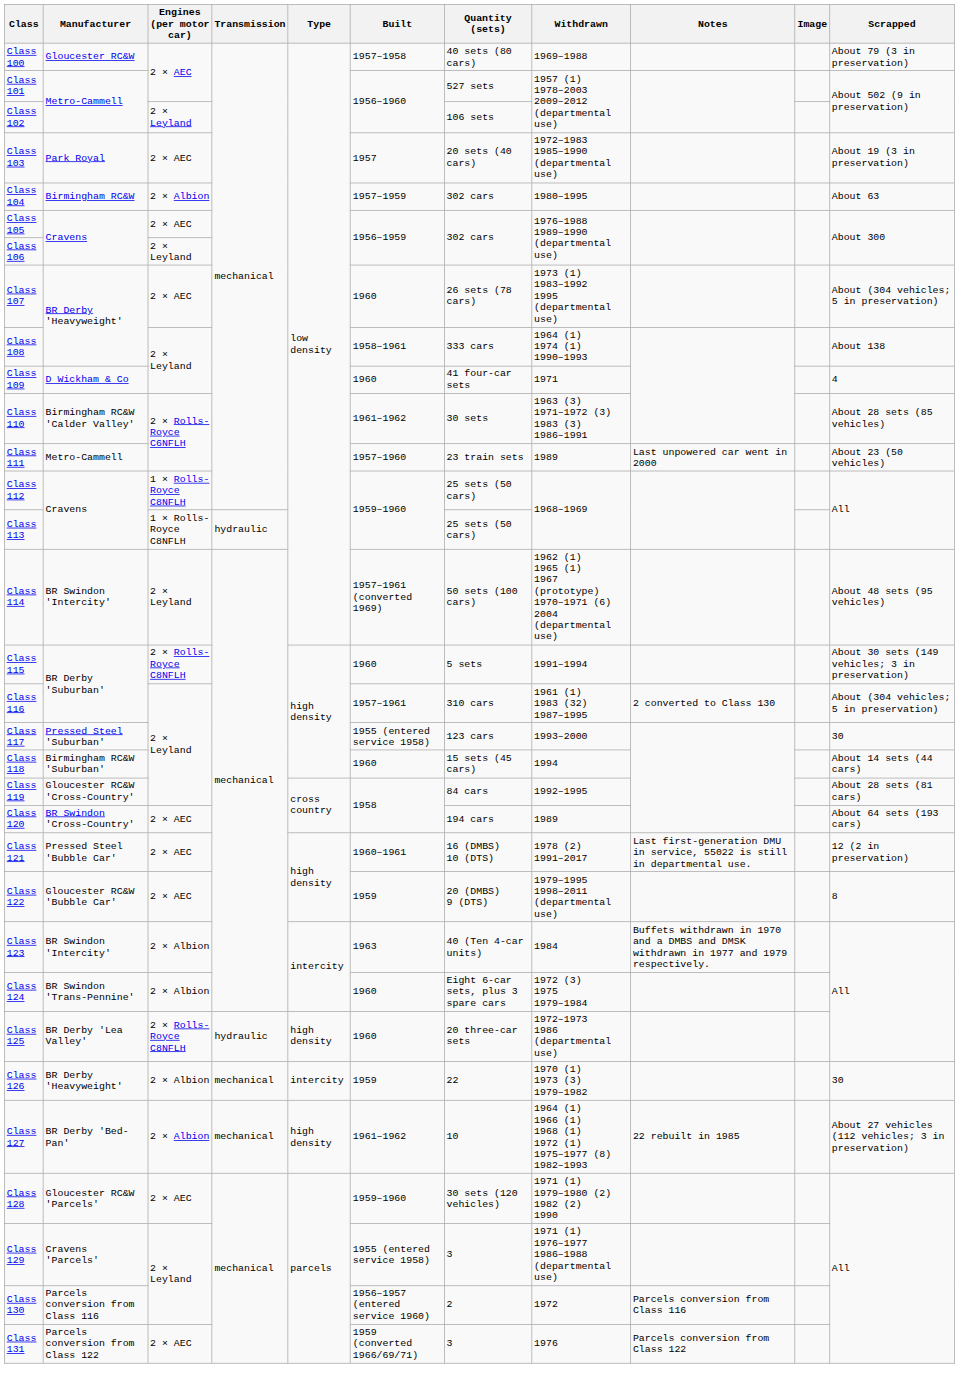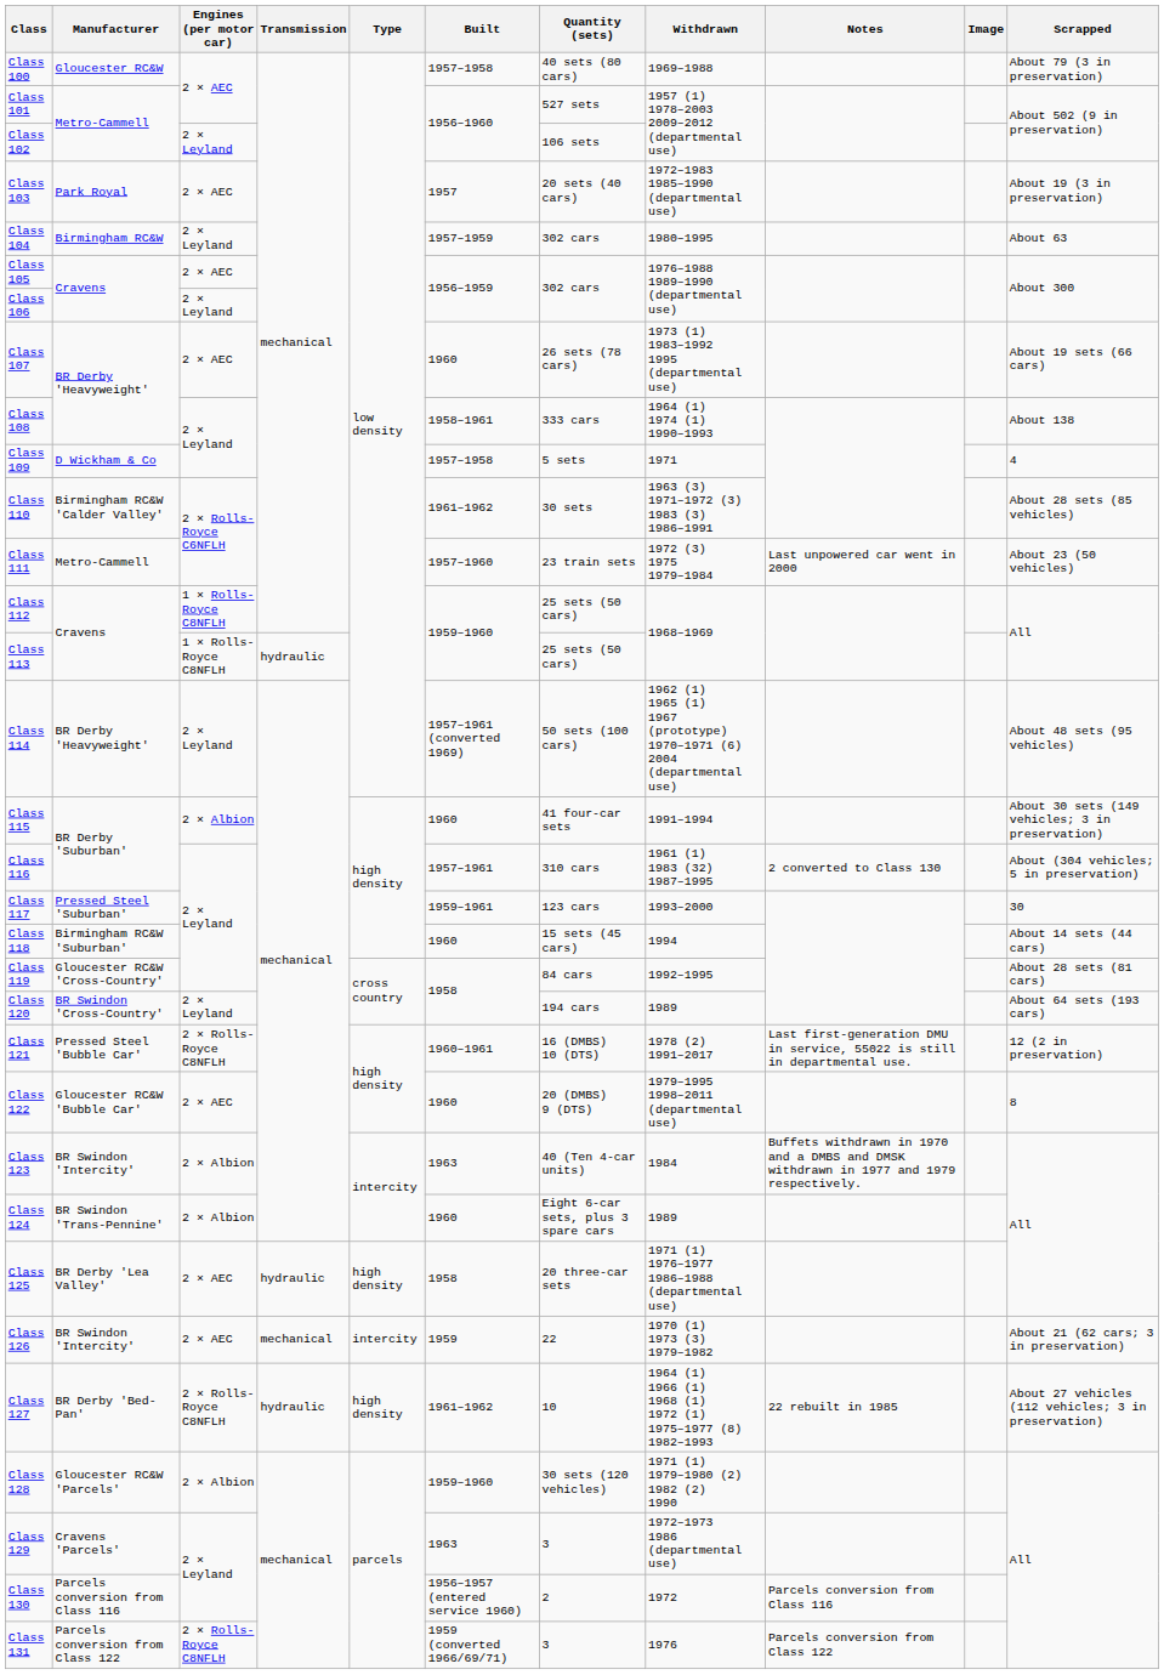Class 104 | Engines (per motor car): 2 × Albion -> 2 × Leyland
Class 107 | Scrapped: About (304 vehicles; 5 in preservation) -> About 19 sets (66 cars)
Class 109 | Built: 1960 -> 1957–1958
Class 109 | Quantity (sets): 41 four-car sets -> 5 sets
Class 111 | Withdrawn: 1989 -> 1972 (3) 1975 1979–1984
Class 114 | Manufacturer: BR Swindon 'Intercity' -> BR Derby 'Heavyweight'
Class 115 | Engines (per motor car): 2 × Rolls-Royce C8NFLH -> 2 × Albion
Class 115 | Quantity (sets): 5 sets -> 41 four-car sets
Class 117 | Built: 1955 (entered service 1958) -> 1959–1961
Class 120 | Engines (per motor car): 2 × AEC -> 2 × Leyland
Class 121 | Engines (per motor car): 2 × AEC -> 2 × Rolls-Royce C8NFLH
Class 122 | Built: 1959 -> 1960
Class 124 | Withdrawn: 1972 (3) 1975 1979–1984 -> 1989
Class 125 | Engines (per motor car): 2 × Rolls-Royce C8NFLH -> 2 × AEC
Class 125 | Built: 1960 -> 1958
Class 125 | Withdrawn: 1972–1973 1986 (departmental use) -> 1971 (1) 1976–1977 1986–1988 (departmental use)
Class 126 | Manufacturer: BR Derby 'Heavyweight' -> BR Swindon 'Intercity'
Class 126 | Engines (per motor car): 2 × Albion -> 2 × AEC
Class 126 | Scrapped: 30 -> About 21 (62 cars; 3 in preservation)
Class 127 | Engines (per motor car): 2 × Albion -> 2 × Rolls-Royce C8NFLH
Class 127 | Transmission: mechanical -> hydraulic
Class 128 | Engines (per motor car): 2 × AEC -> 2 × Albion
Class 129 | Built: 1955 (entered service 1958) -> 1963
Class 129 | Withdrawn: 1971 (1) 1976–1977 1986–1988 (departmental use) -> 1972–1973 1986 (departmental use)
Class 131 | Engines (per motor car): 2 × AEC -> 2 × Rolls-Royce C8NFLH
